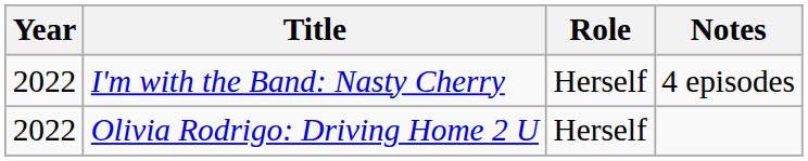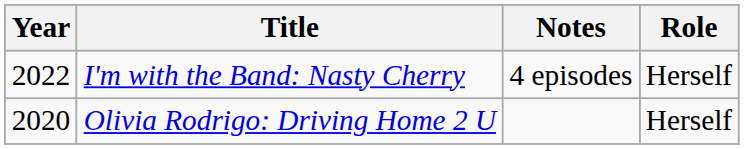columns swapped: Role <-> Notes
Olivia Rodrigo: Driving Home 2 U | Year: 2022 -> 2020
